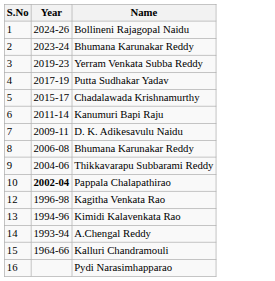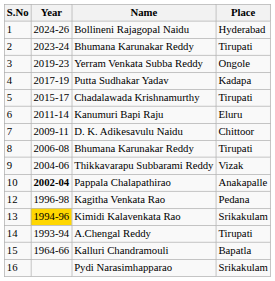+ column: Place | Hyderabad | Tirupati | Ongole | Kadapa | Tirupati | Eluru | Chittoor | Tirupati | Vizak | Anakapalle | Pedana | Srikakulam | Tirupati | Bapatla | Srikakulam
Kimidi Kalavenkata Rao | Year: no background -> gold background
